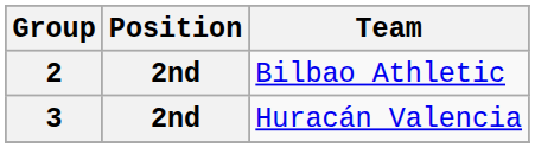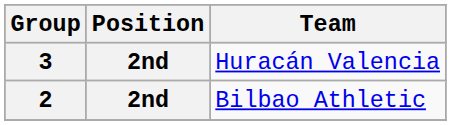rows swapped: 2 <-> 3
